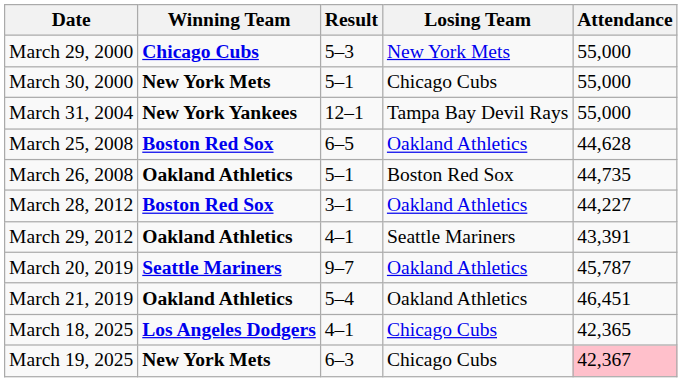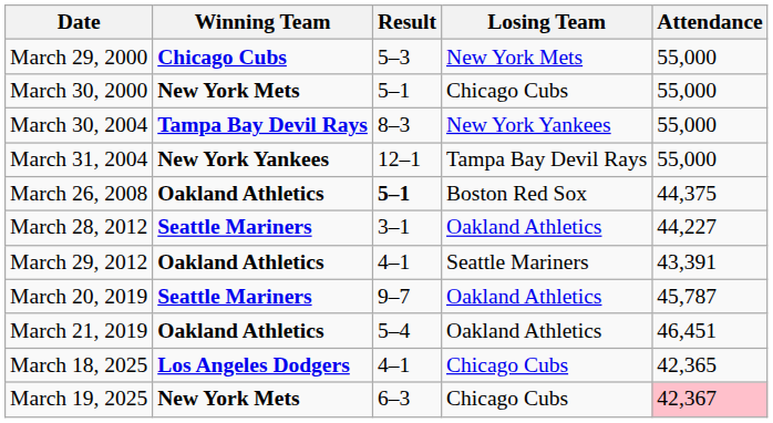+ row: March 30, 2004 | Tampa Bay Devil Rays | 8–3 | New York Yankees | 55,000
- row: March 25, 2008 | Boston Red Sox | 6–5 | Oakland Athletics | 44,628
March 26, 2008 | Result: normal -> bold
March 26, 2008 | Attendance: 44,735 -> 44,375
March 28, 2012 | Winning Team: Boston Red Sox -> Seattle Mariners
